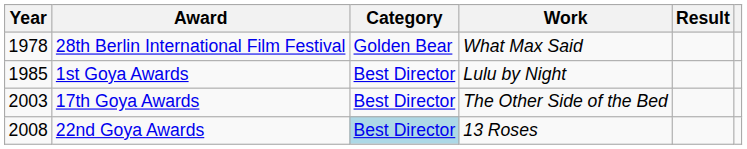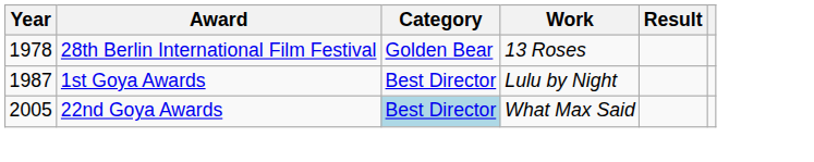28th Berlin International Film Festival | Work: What Max Said -> 13 Roses
1st Goya Awards | Year: 1985 -> 1987
- row: 2003 | 17th Goya Awards | Best Director | The Other Side of the Bed
22nd Goya Awards | Year: 2008 -> 2005
22nd Goya Awards | Work: 13 Roses -> What Max Said
